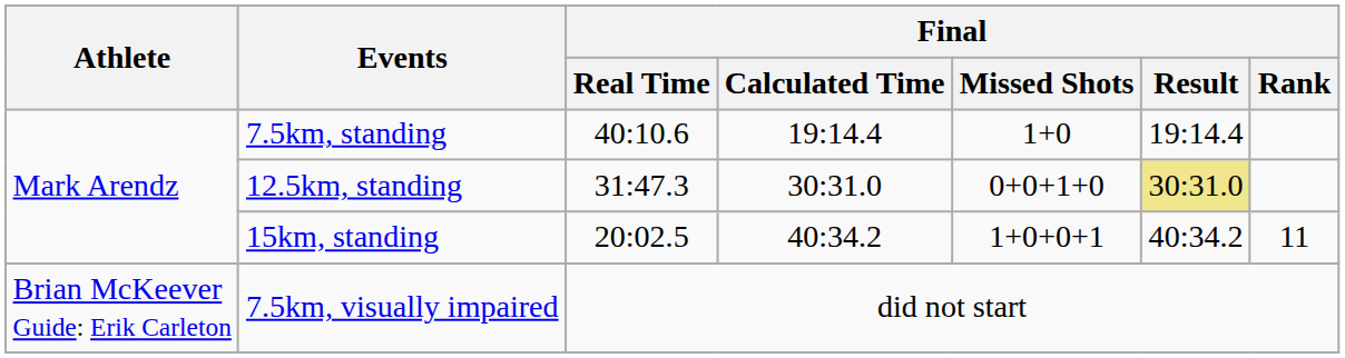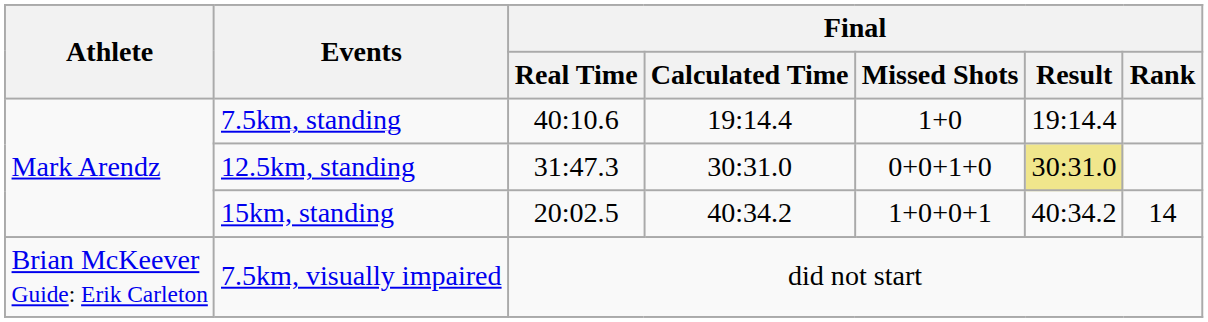15km, standing | Final / Rank: 11 -> 14
